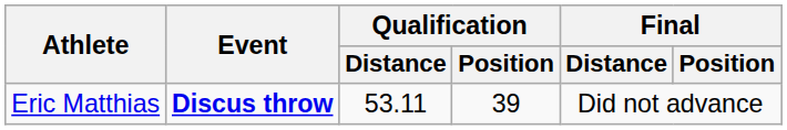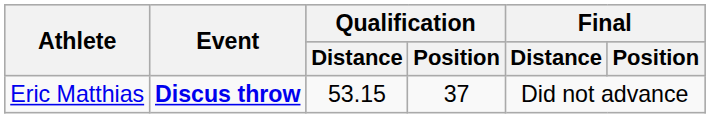Eric Matthias | Qualification / Distance: 53.11 -> 53.15
Eric Matthias | Qualification / Position: 39 -> 37
